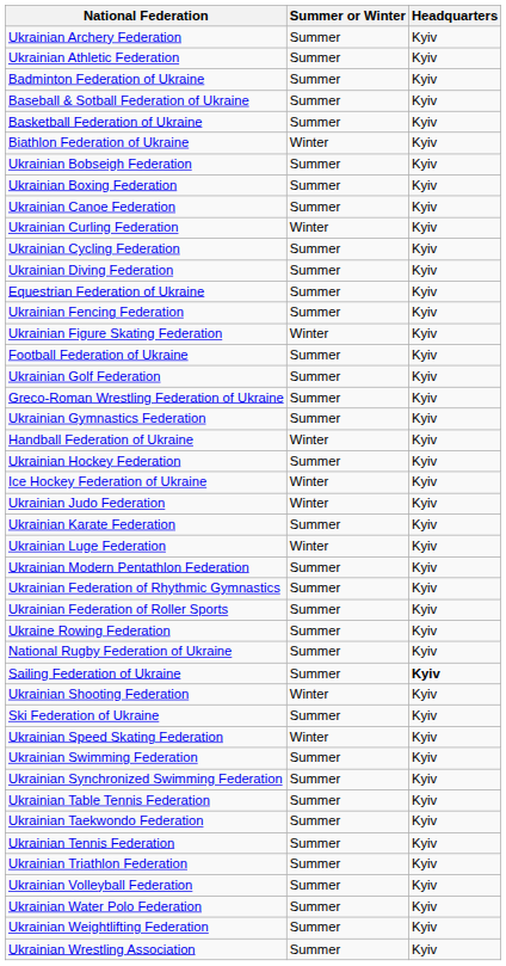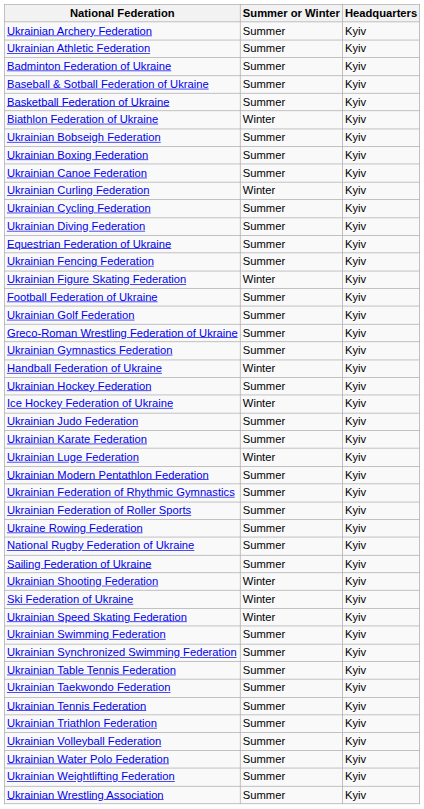Ukrainian Judo Federation | Summer or Winter: Winter -> Summer
Sailing Federation of Ukraine | Headquarters: bold -> normal
Ski Federation of Ukraine | Summer or Winter: Summer -> Winter
